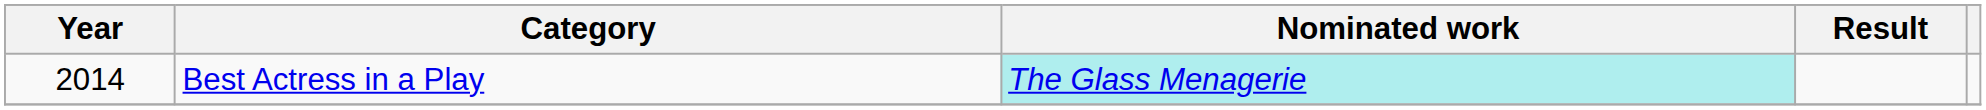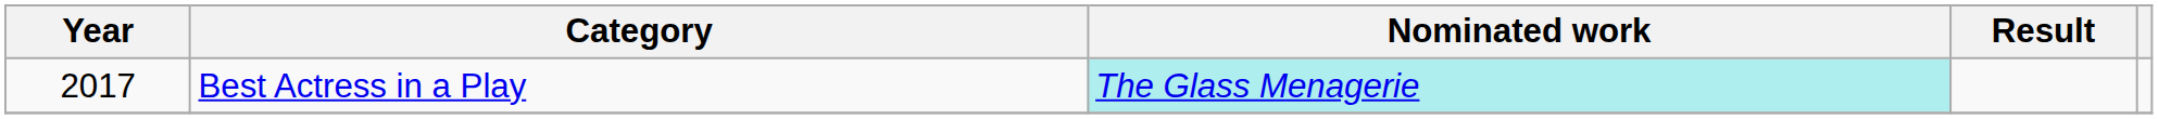Best Actress in a Play | Year: 2014 -> 2017
